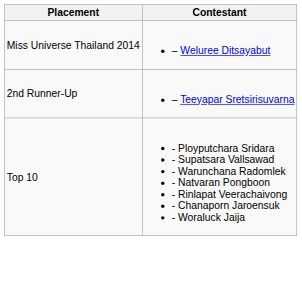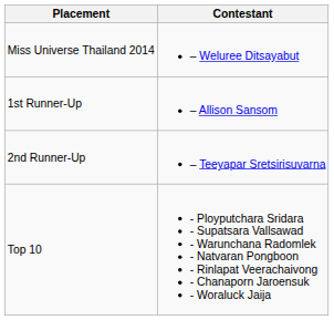+ row: 1st Runner-Up | – Allison Sansom
